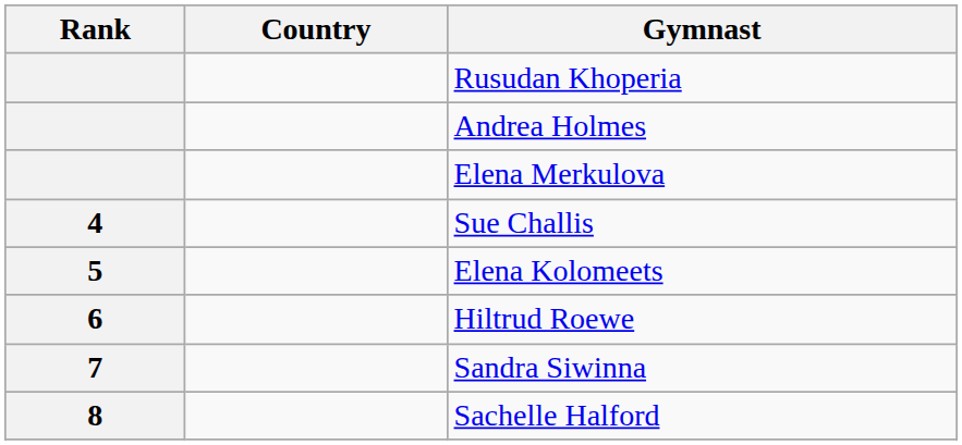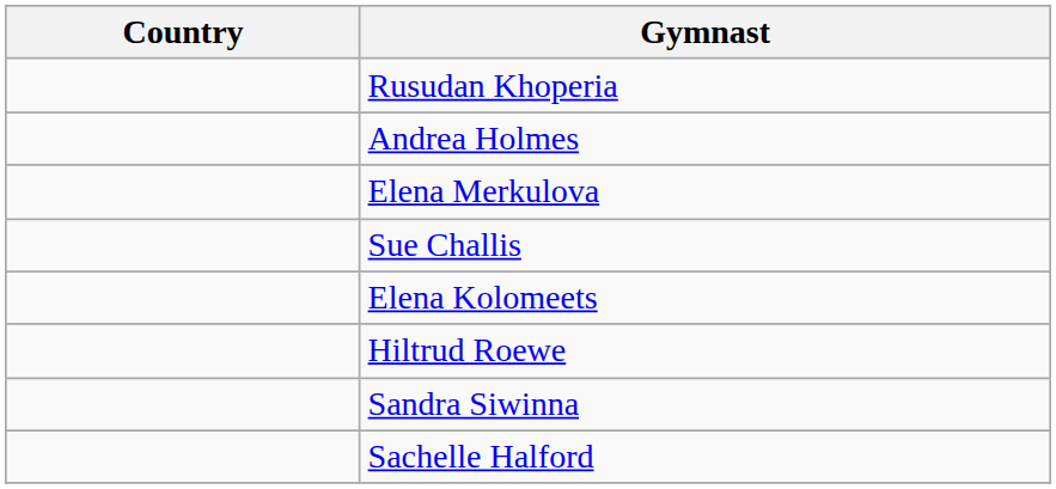- column: Rank | 4 | 5 | 6 | 7 | 8
